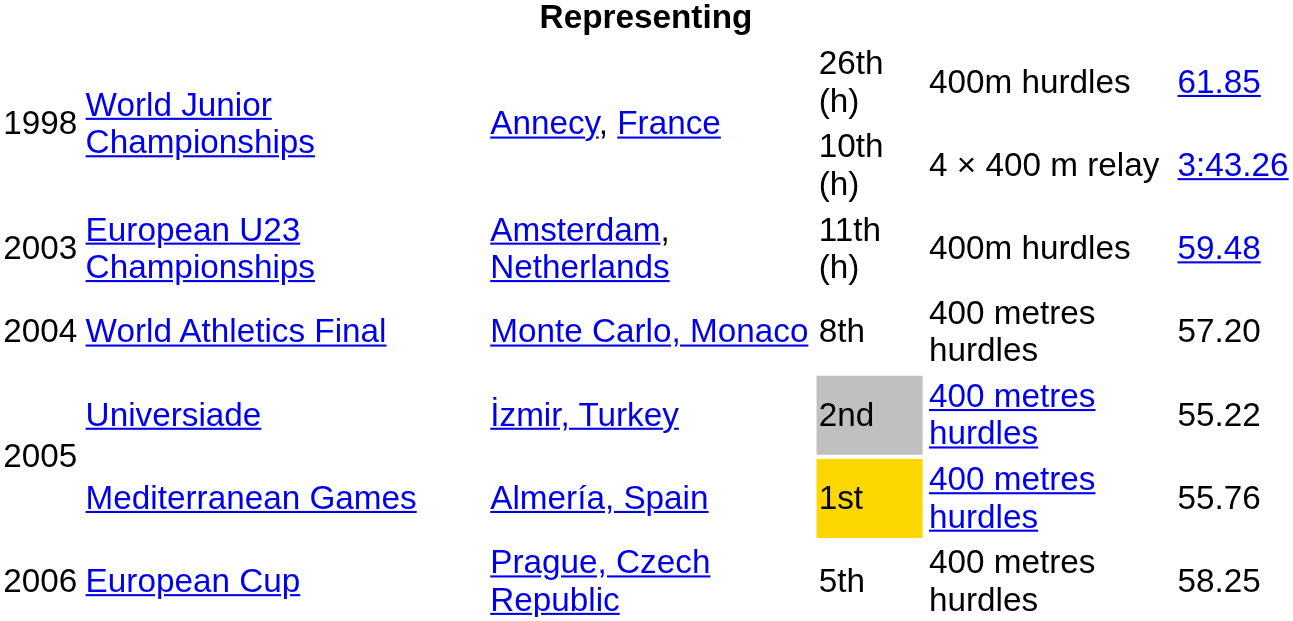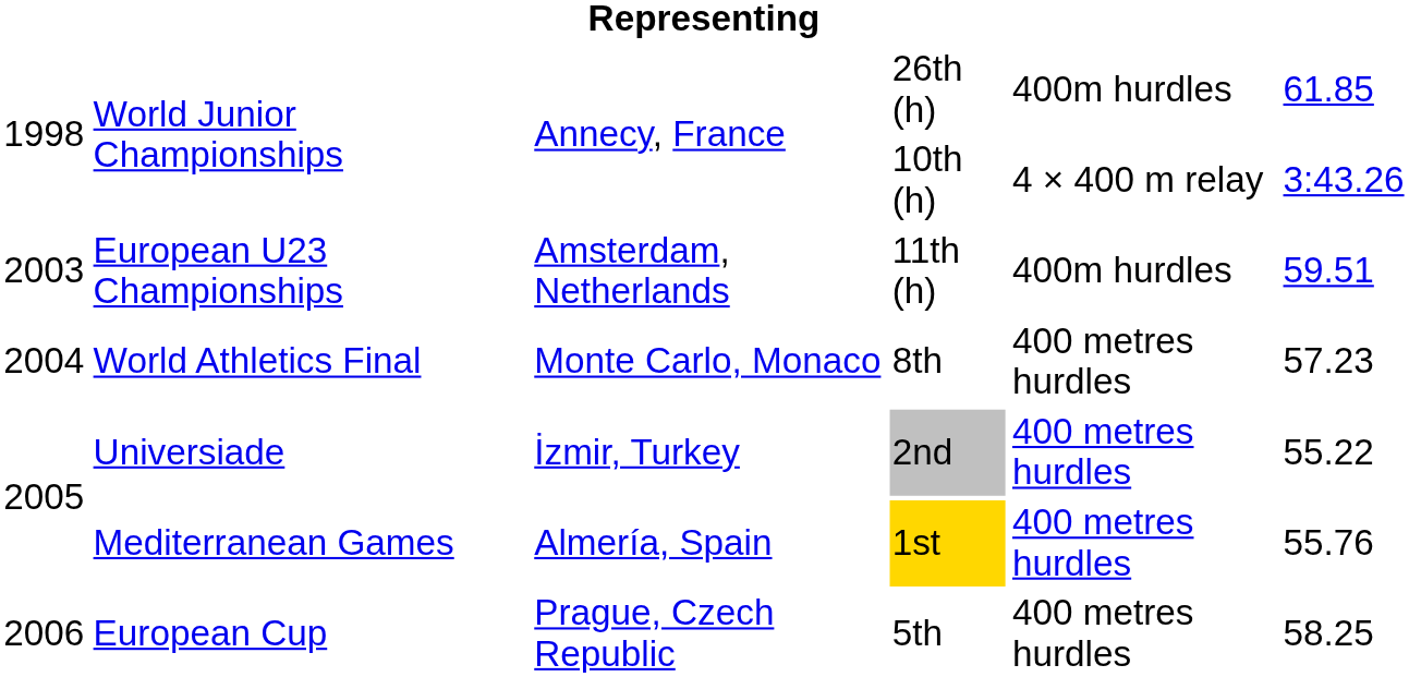11th (h) | column 6: 59.48 -> 59.51
8th | column 6: 57.20 -> 57.23
